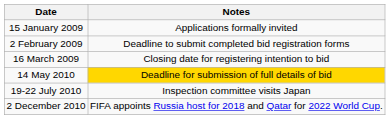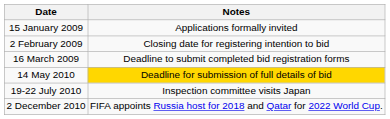2 February 2009 | Notes: Deadline to submit completed bid registration forms -> Closing date for registering intention to bid
16 March 2009 | Notes: Closing date for registering intention to bid -> Deadline to submit completed bid registration forms
